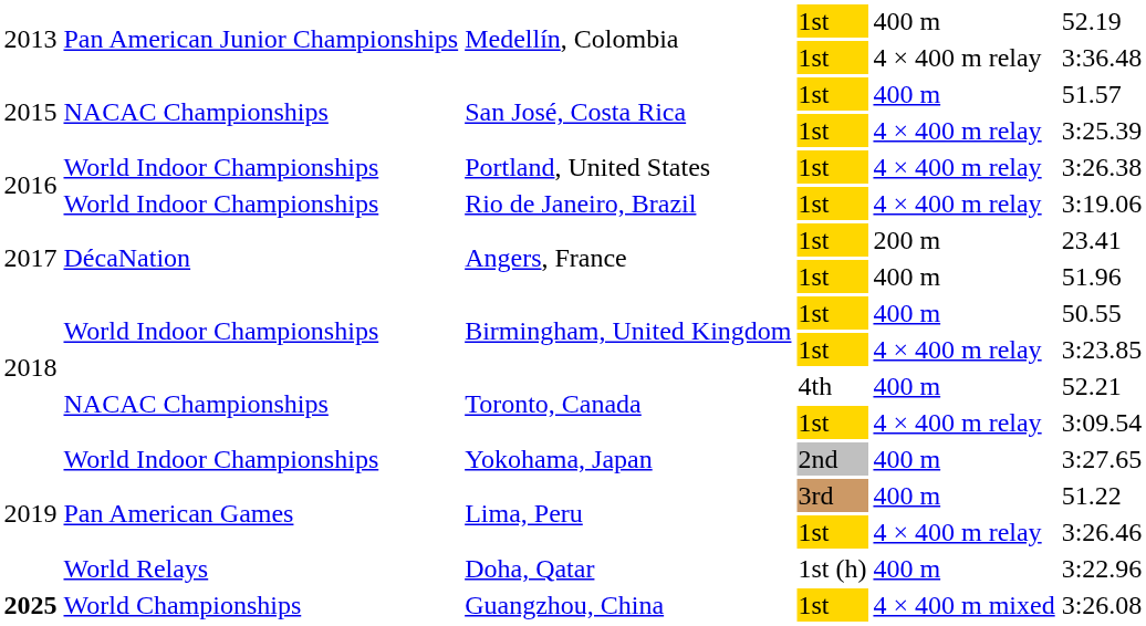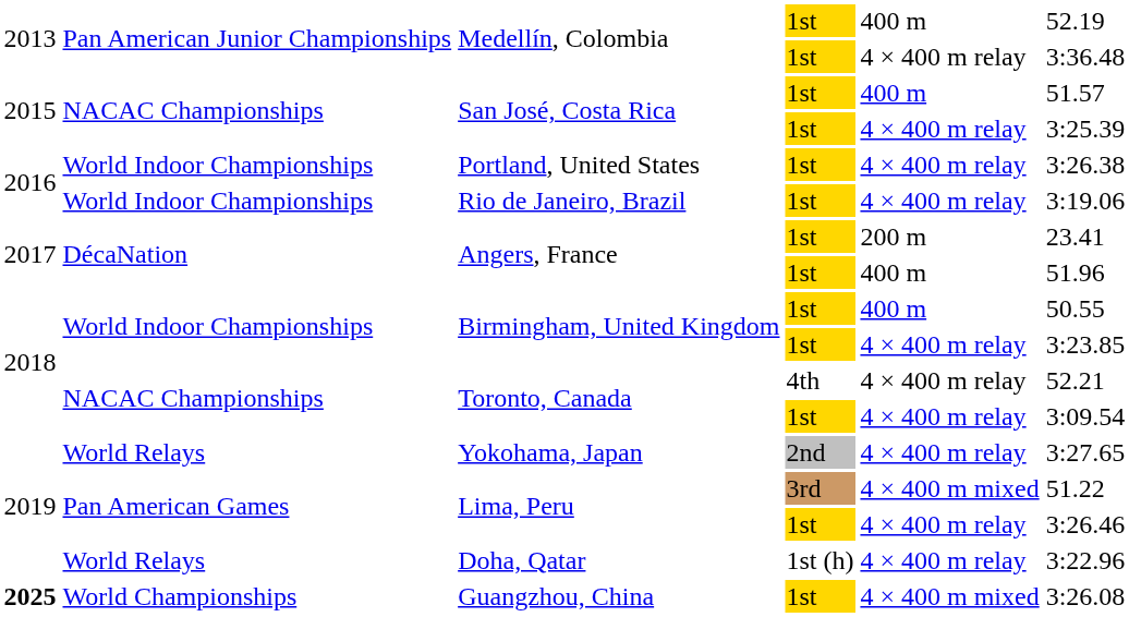Toronto, Canada / 4th | column 5: 400 m -> 4 × 400 m relay
Yokohama, Japan | column 2: World Indoor Championships -> World Relays
Yokohama, Japan | column 5: 400 m -> 4 × 400 m relay
Lima, Peru / 3rd | column 5: 400 m -> 4 × 400 m mixed
Doha, Qatar | column 5: 400 m -> 4 × 400 m relay
